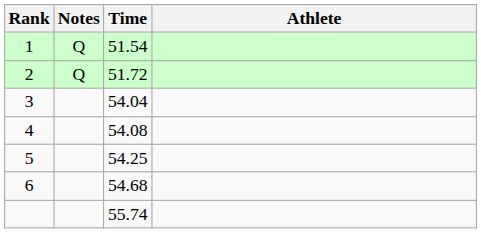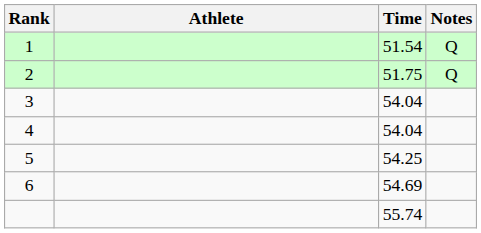columns swapped: Athlete <-> Notes
2 | Time: 51.72 -> 51.75
4 | Time: 54.08 -> 54.04
6 | Time: 54.68 -> 54.69
